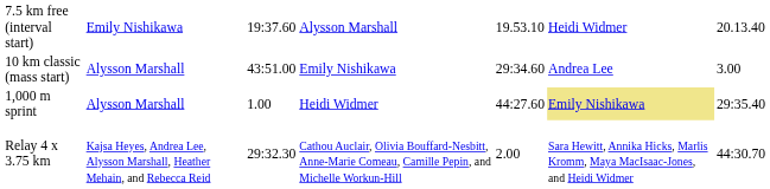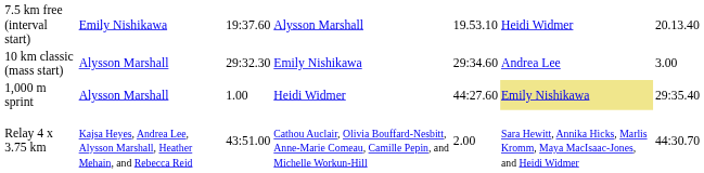10 km classic (mass start) | column 3: 43:51.00 -> 29:32.30
Relay 4 x 3.75 km | column 3: 29:32.30 -> 43:51.00
